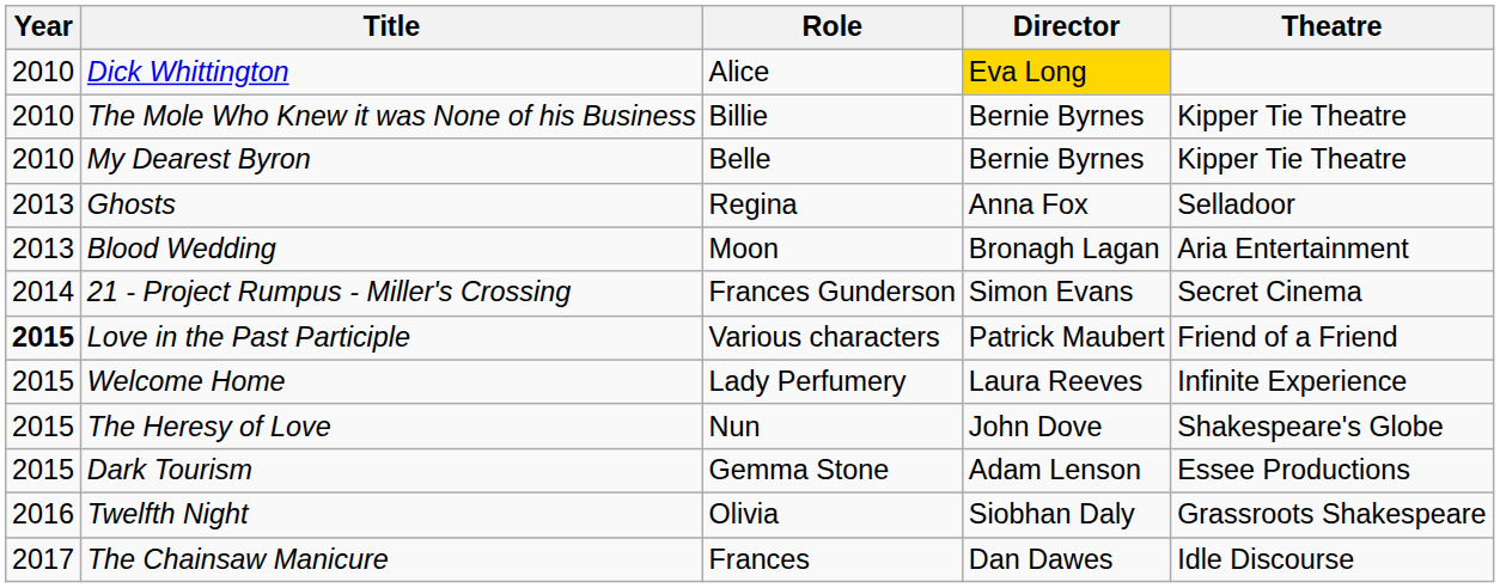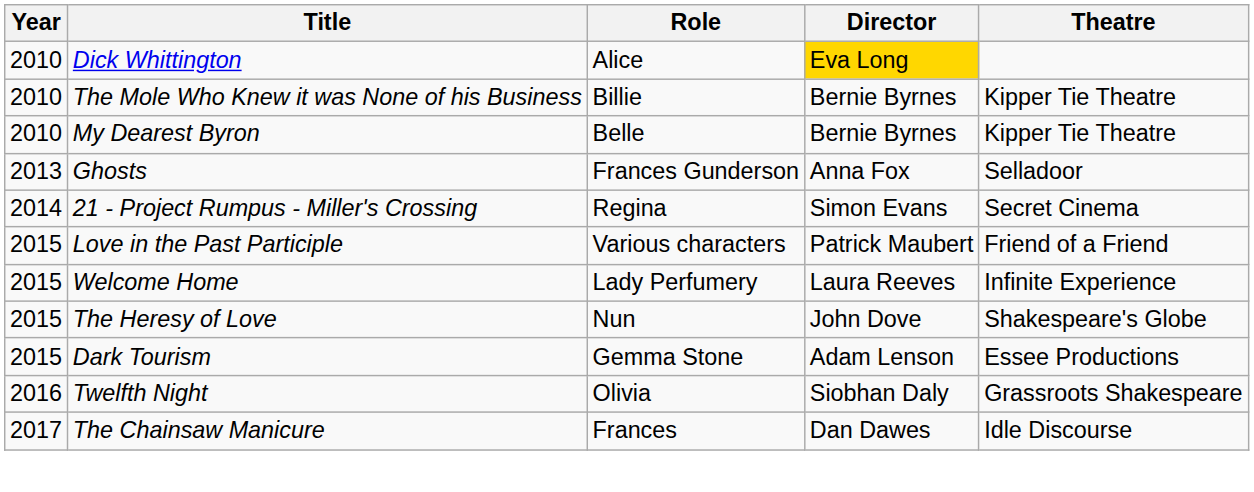Ghosts | Role: Regina -> Frances Gunderson
- row: 2013 | Blood Wedding | Moon | Bronagh Lagan | Aria Entertainment
21 - Project Rumpus - Miller's Crossing | Role: Frances Gunderson -> Regina
Love in the Past Participle | Year: bold -> normal
